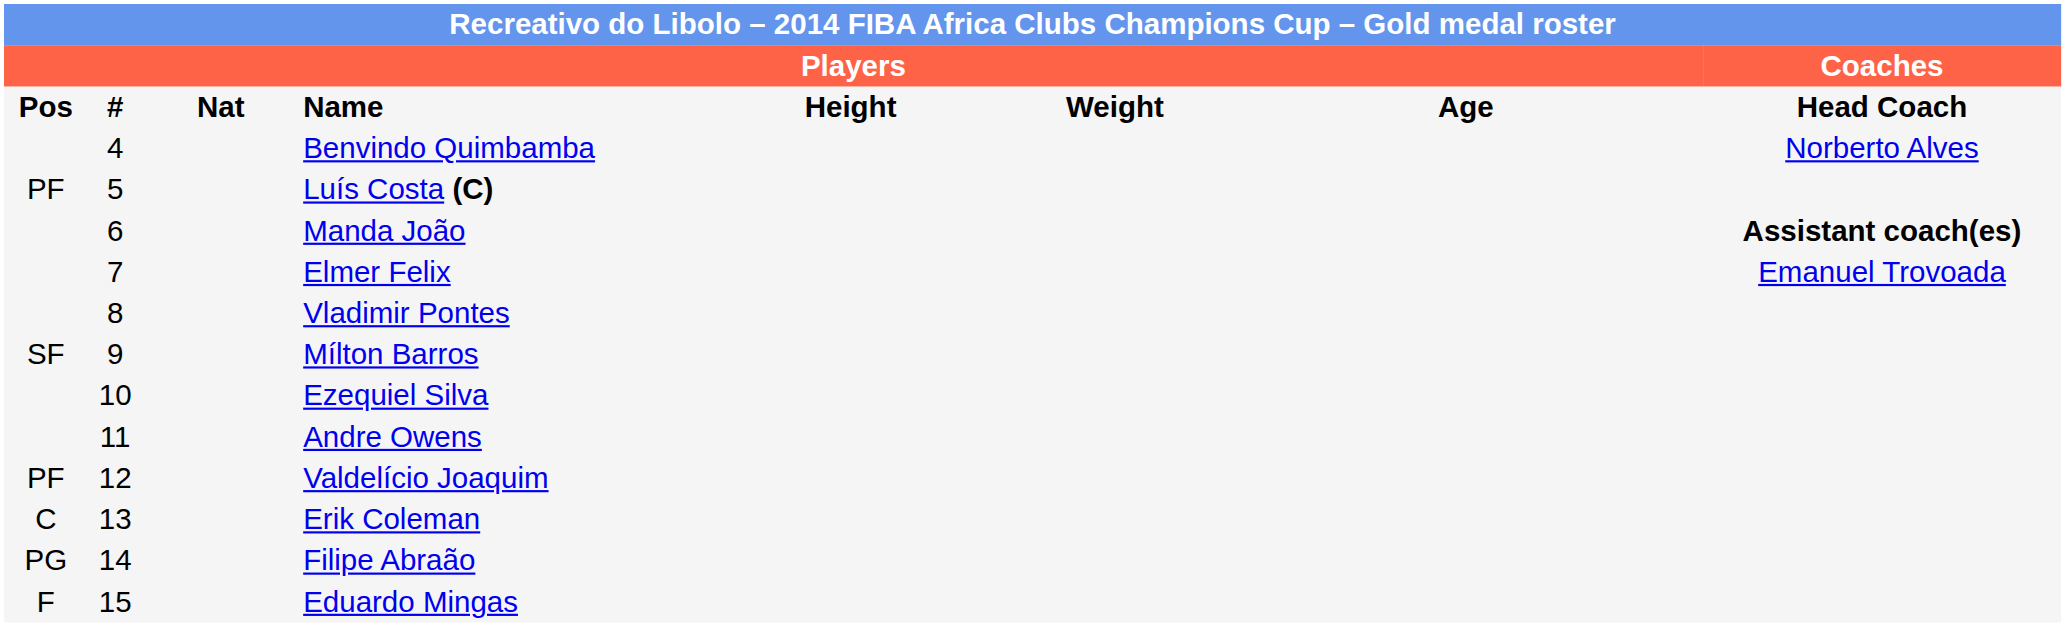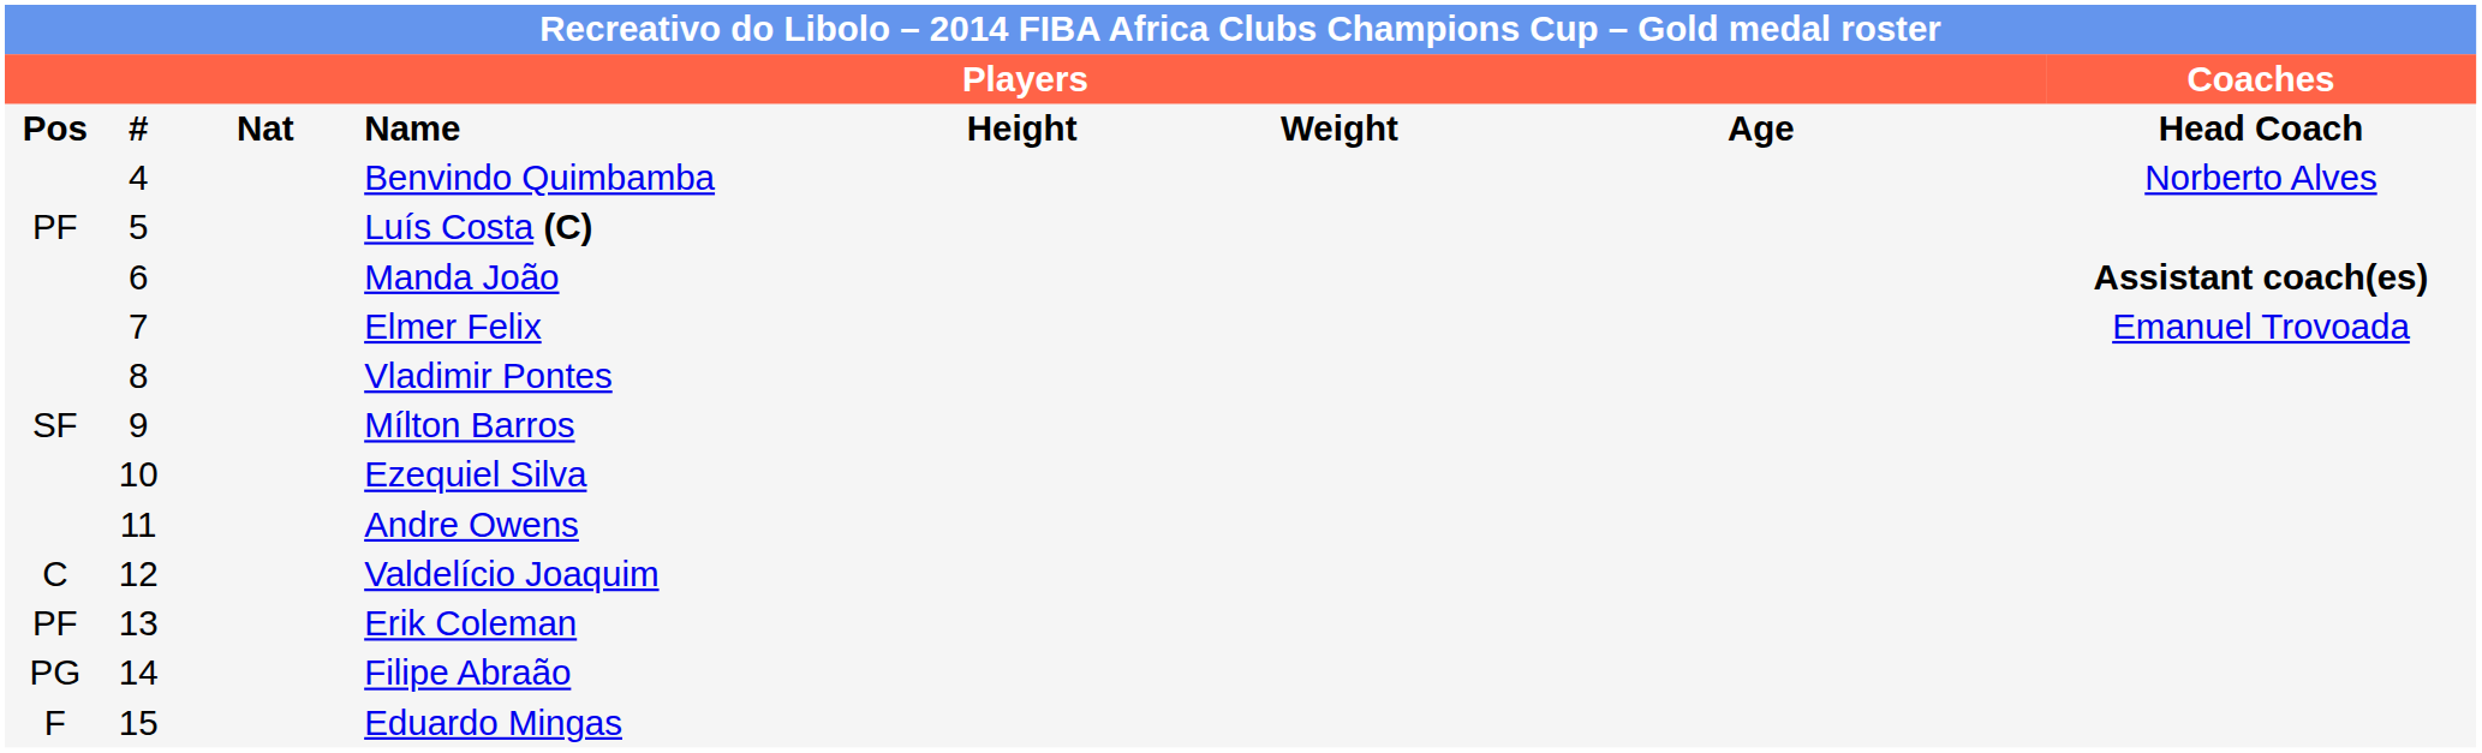Valdelício Joaquim | column 1: PF -> C
Erik Coleman | column 1: C -> PF
